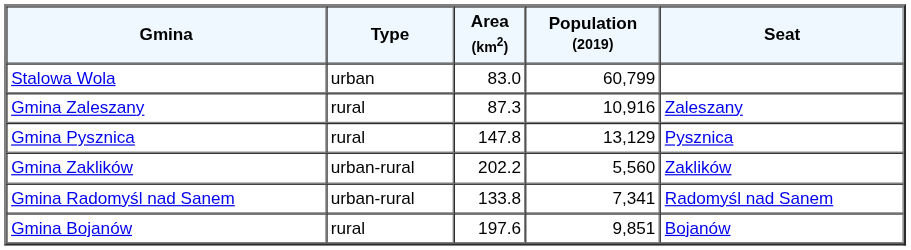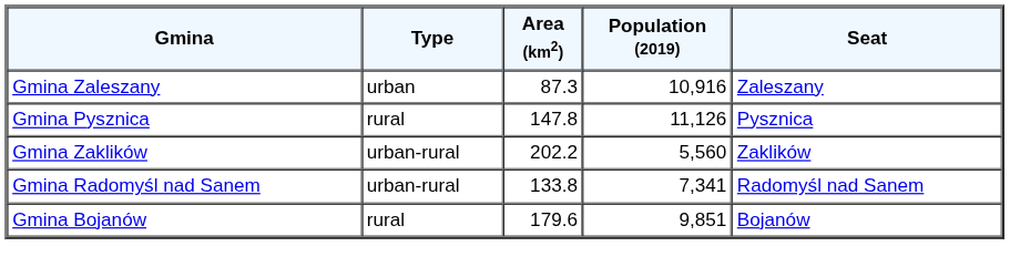- row: Stalowa Wola | urban | 83.0 | 60,799
Gmina Zaleszany | Type: rural -> urban
Gmina Pysznica | Population (2019): 13,129 -> 11,126
Gmina Bojanów | Area (km2): 197.6 -> 179.6
